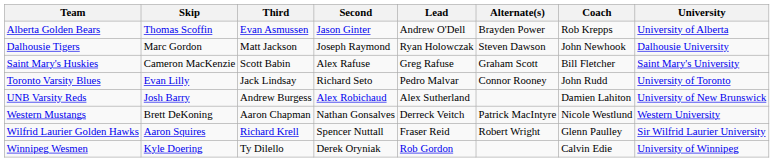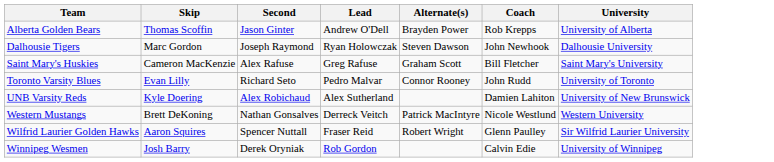- column: Third | Evan Asmussen | Matt Jackson | Scott Babin | Jack Lindsay | Andrew Burgess | Aaron Chapman | Richard Krell | Ty Dilello
UNB Varsity Reds | Skip: Josh Barry -> Kyle Doering
Winnipeg Wesmen | Skip: Kyle Doering -> Josh Barry
